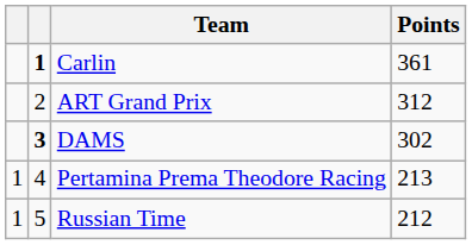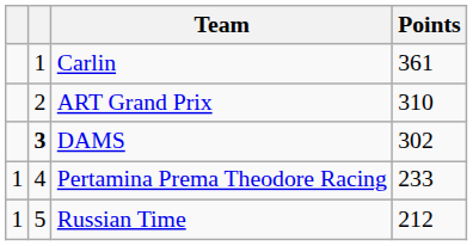Carlin | column 2: bold -> normal
ART Grand Prix | Points: 312 -> 310
Pertamina Prema Theodore Racing | Points: 213 -> 233
